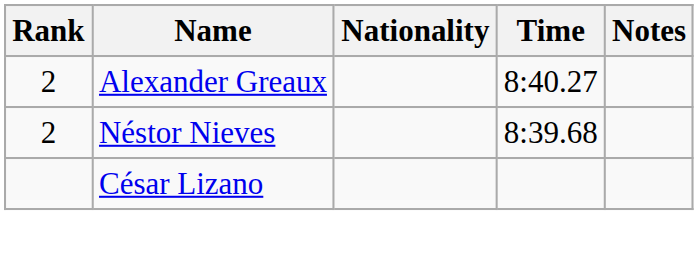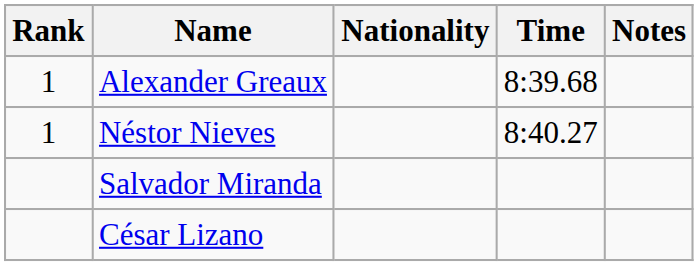Alexander Greaux | Rank: 2 -> 1
Alexander Greaux | Time: 8:40.27 -> 8:39.68
Néstor Nieves | Rank: 2 -> 1
Néstor Nieves | Time: 8:39.68 -> 8:40.27
+ row: Salvador Miranda
